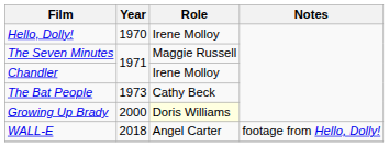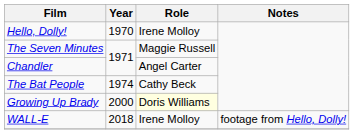Chandler | Role: Irene Molloy -> Angel Carter
The Bat People | Year: 1973 -> 1974
WALL-E | Role: Angel Carter -> Irene Molloy
